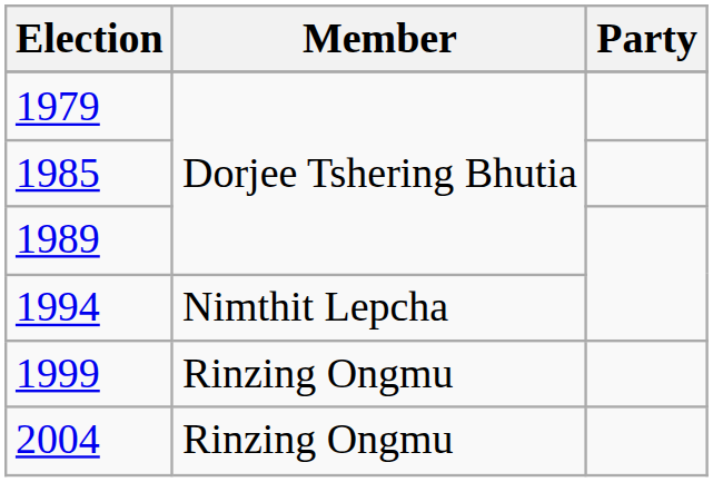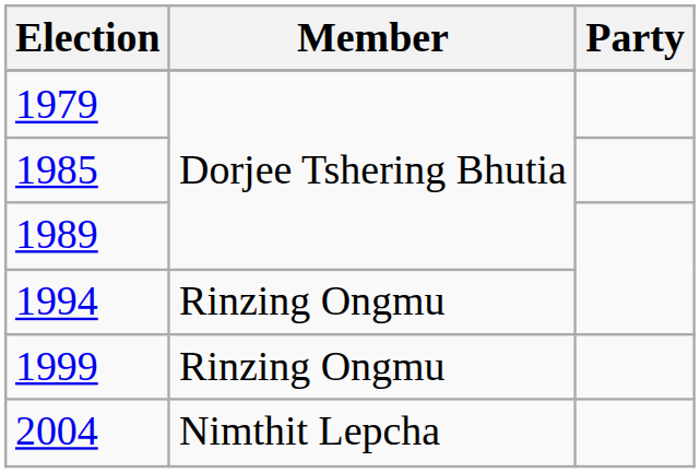1994 | Member: Nimthit Lepcha -> Rinzing Ongmu
2004 | Member: Rinzing Ongmu -> Nimthit Lepcha
